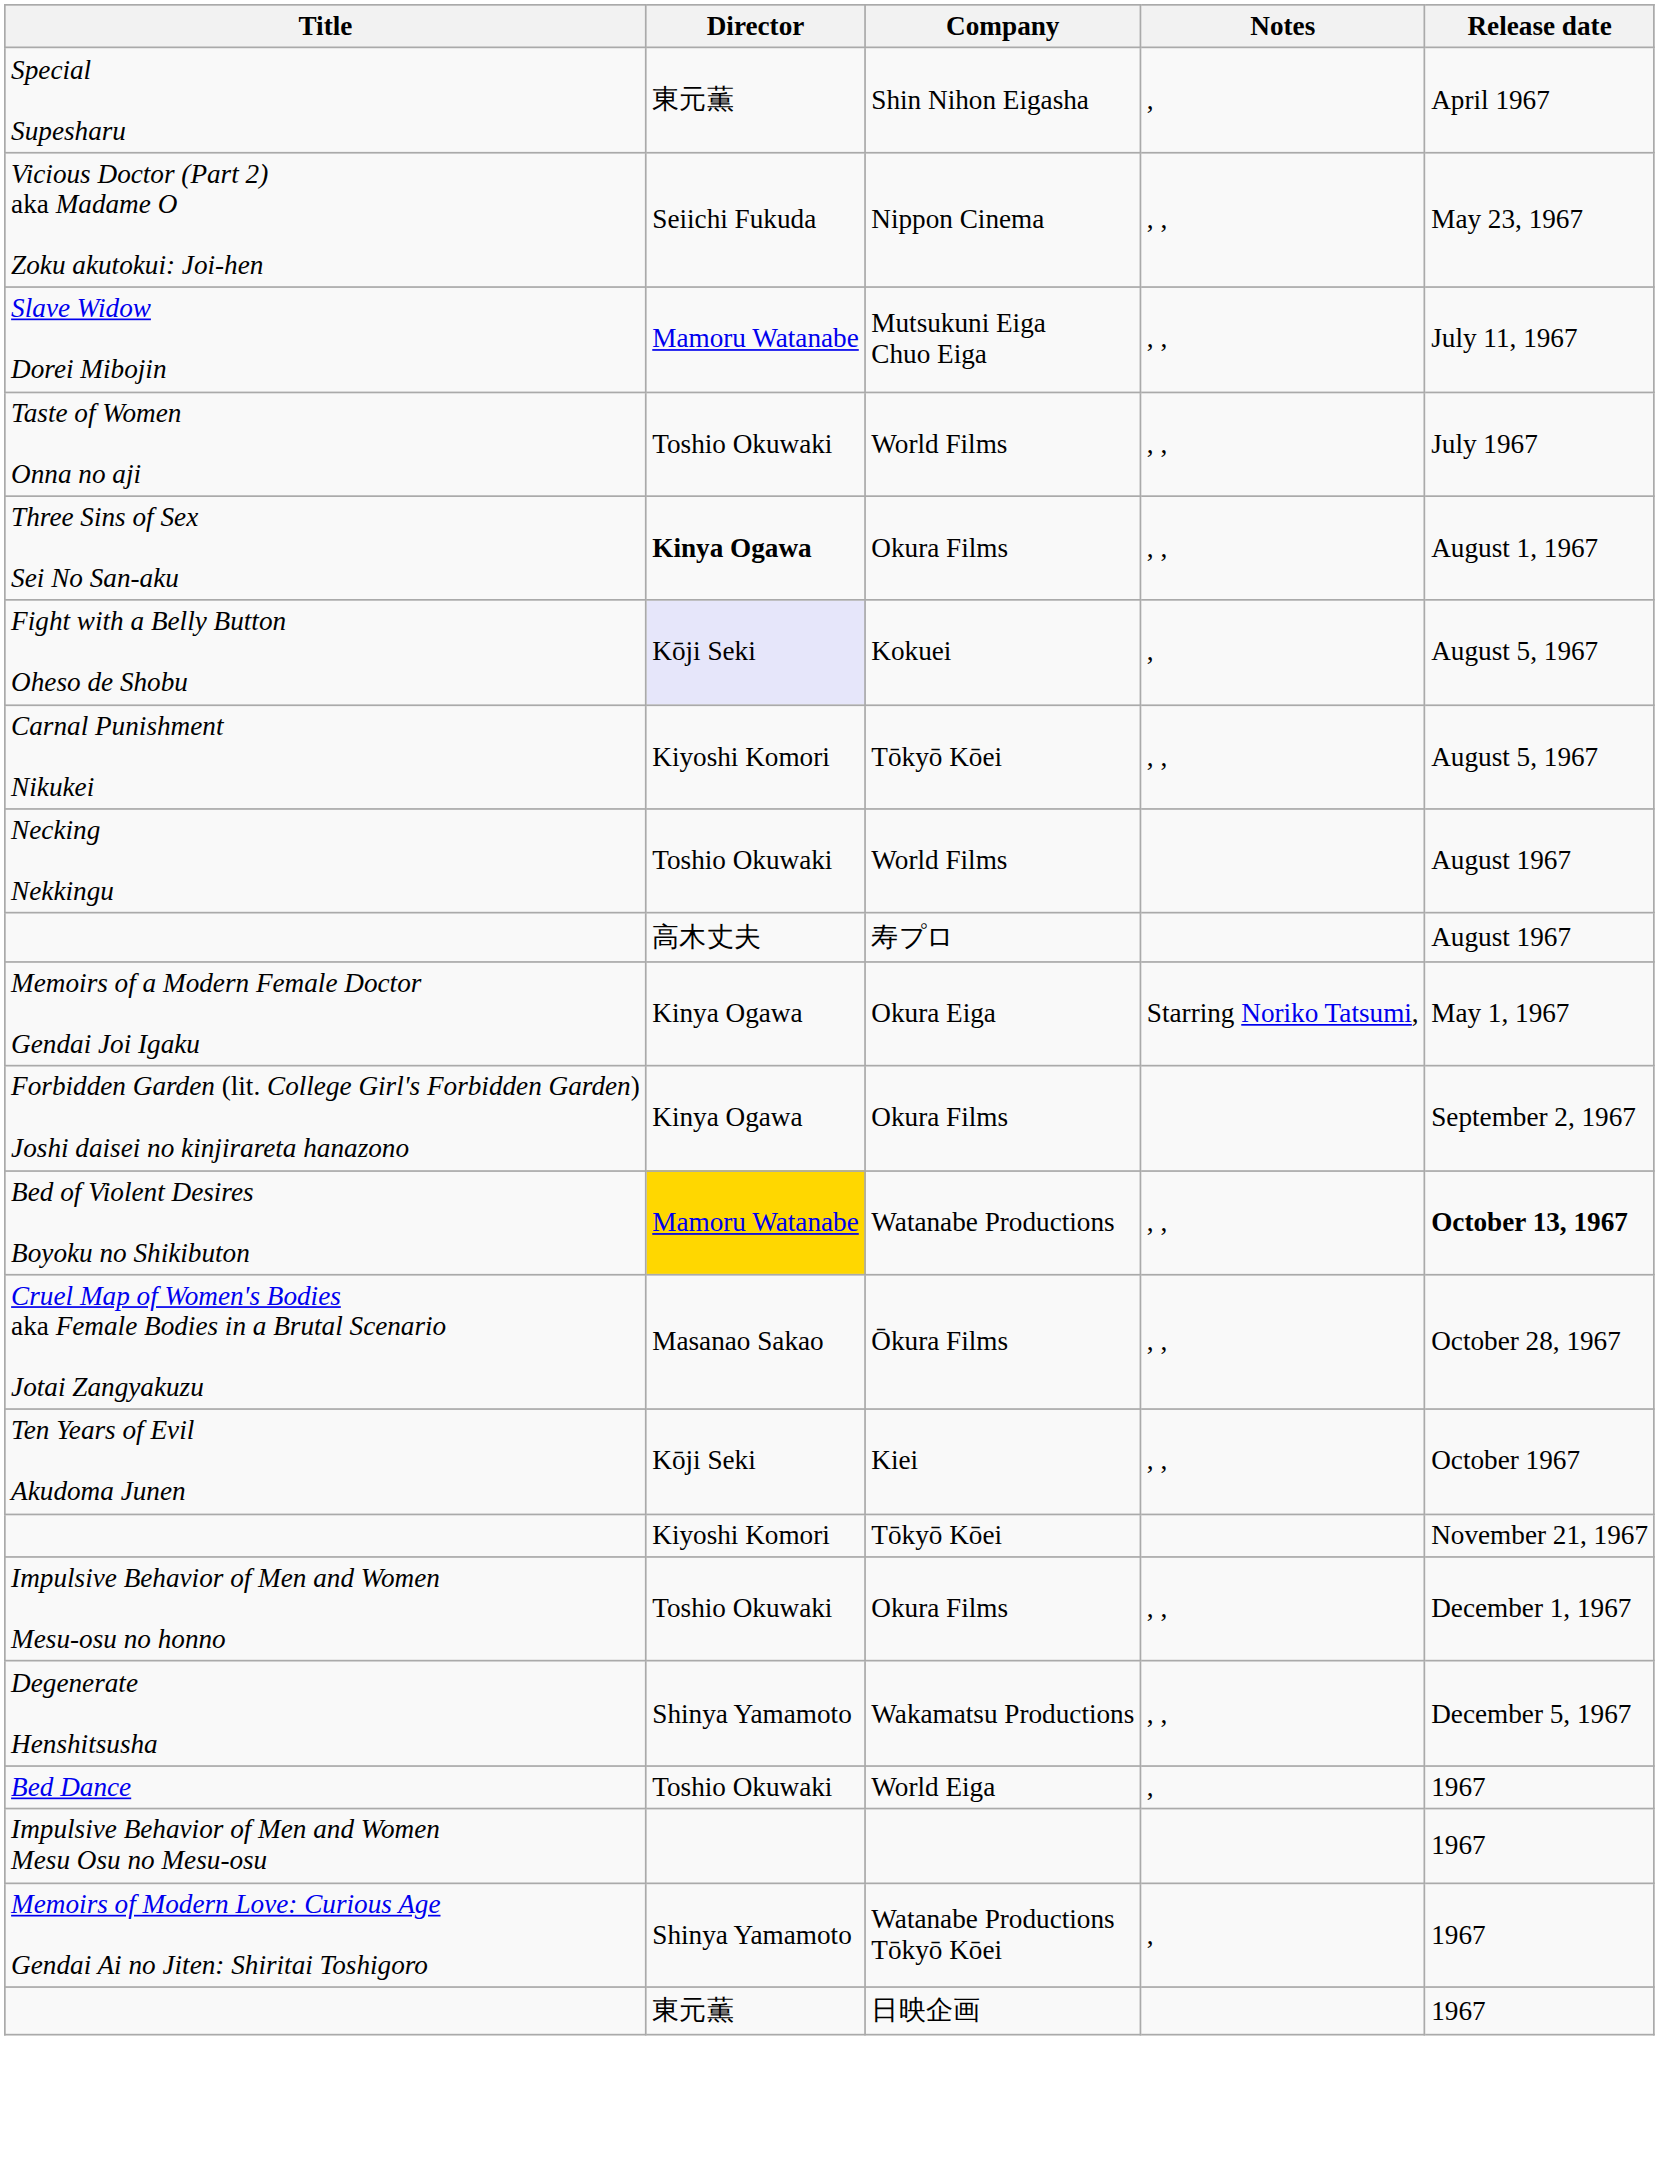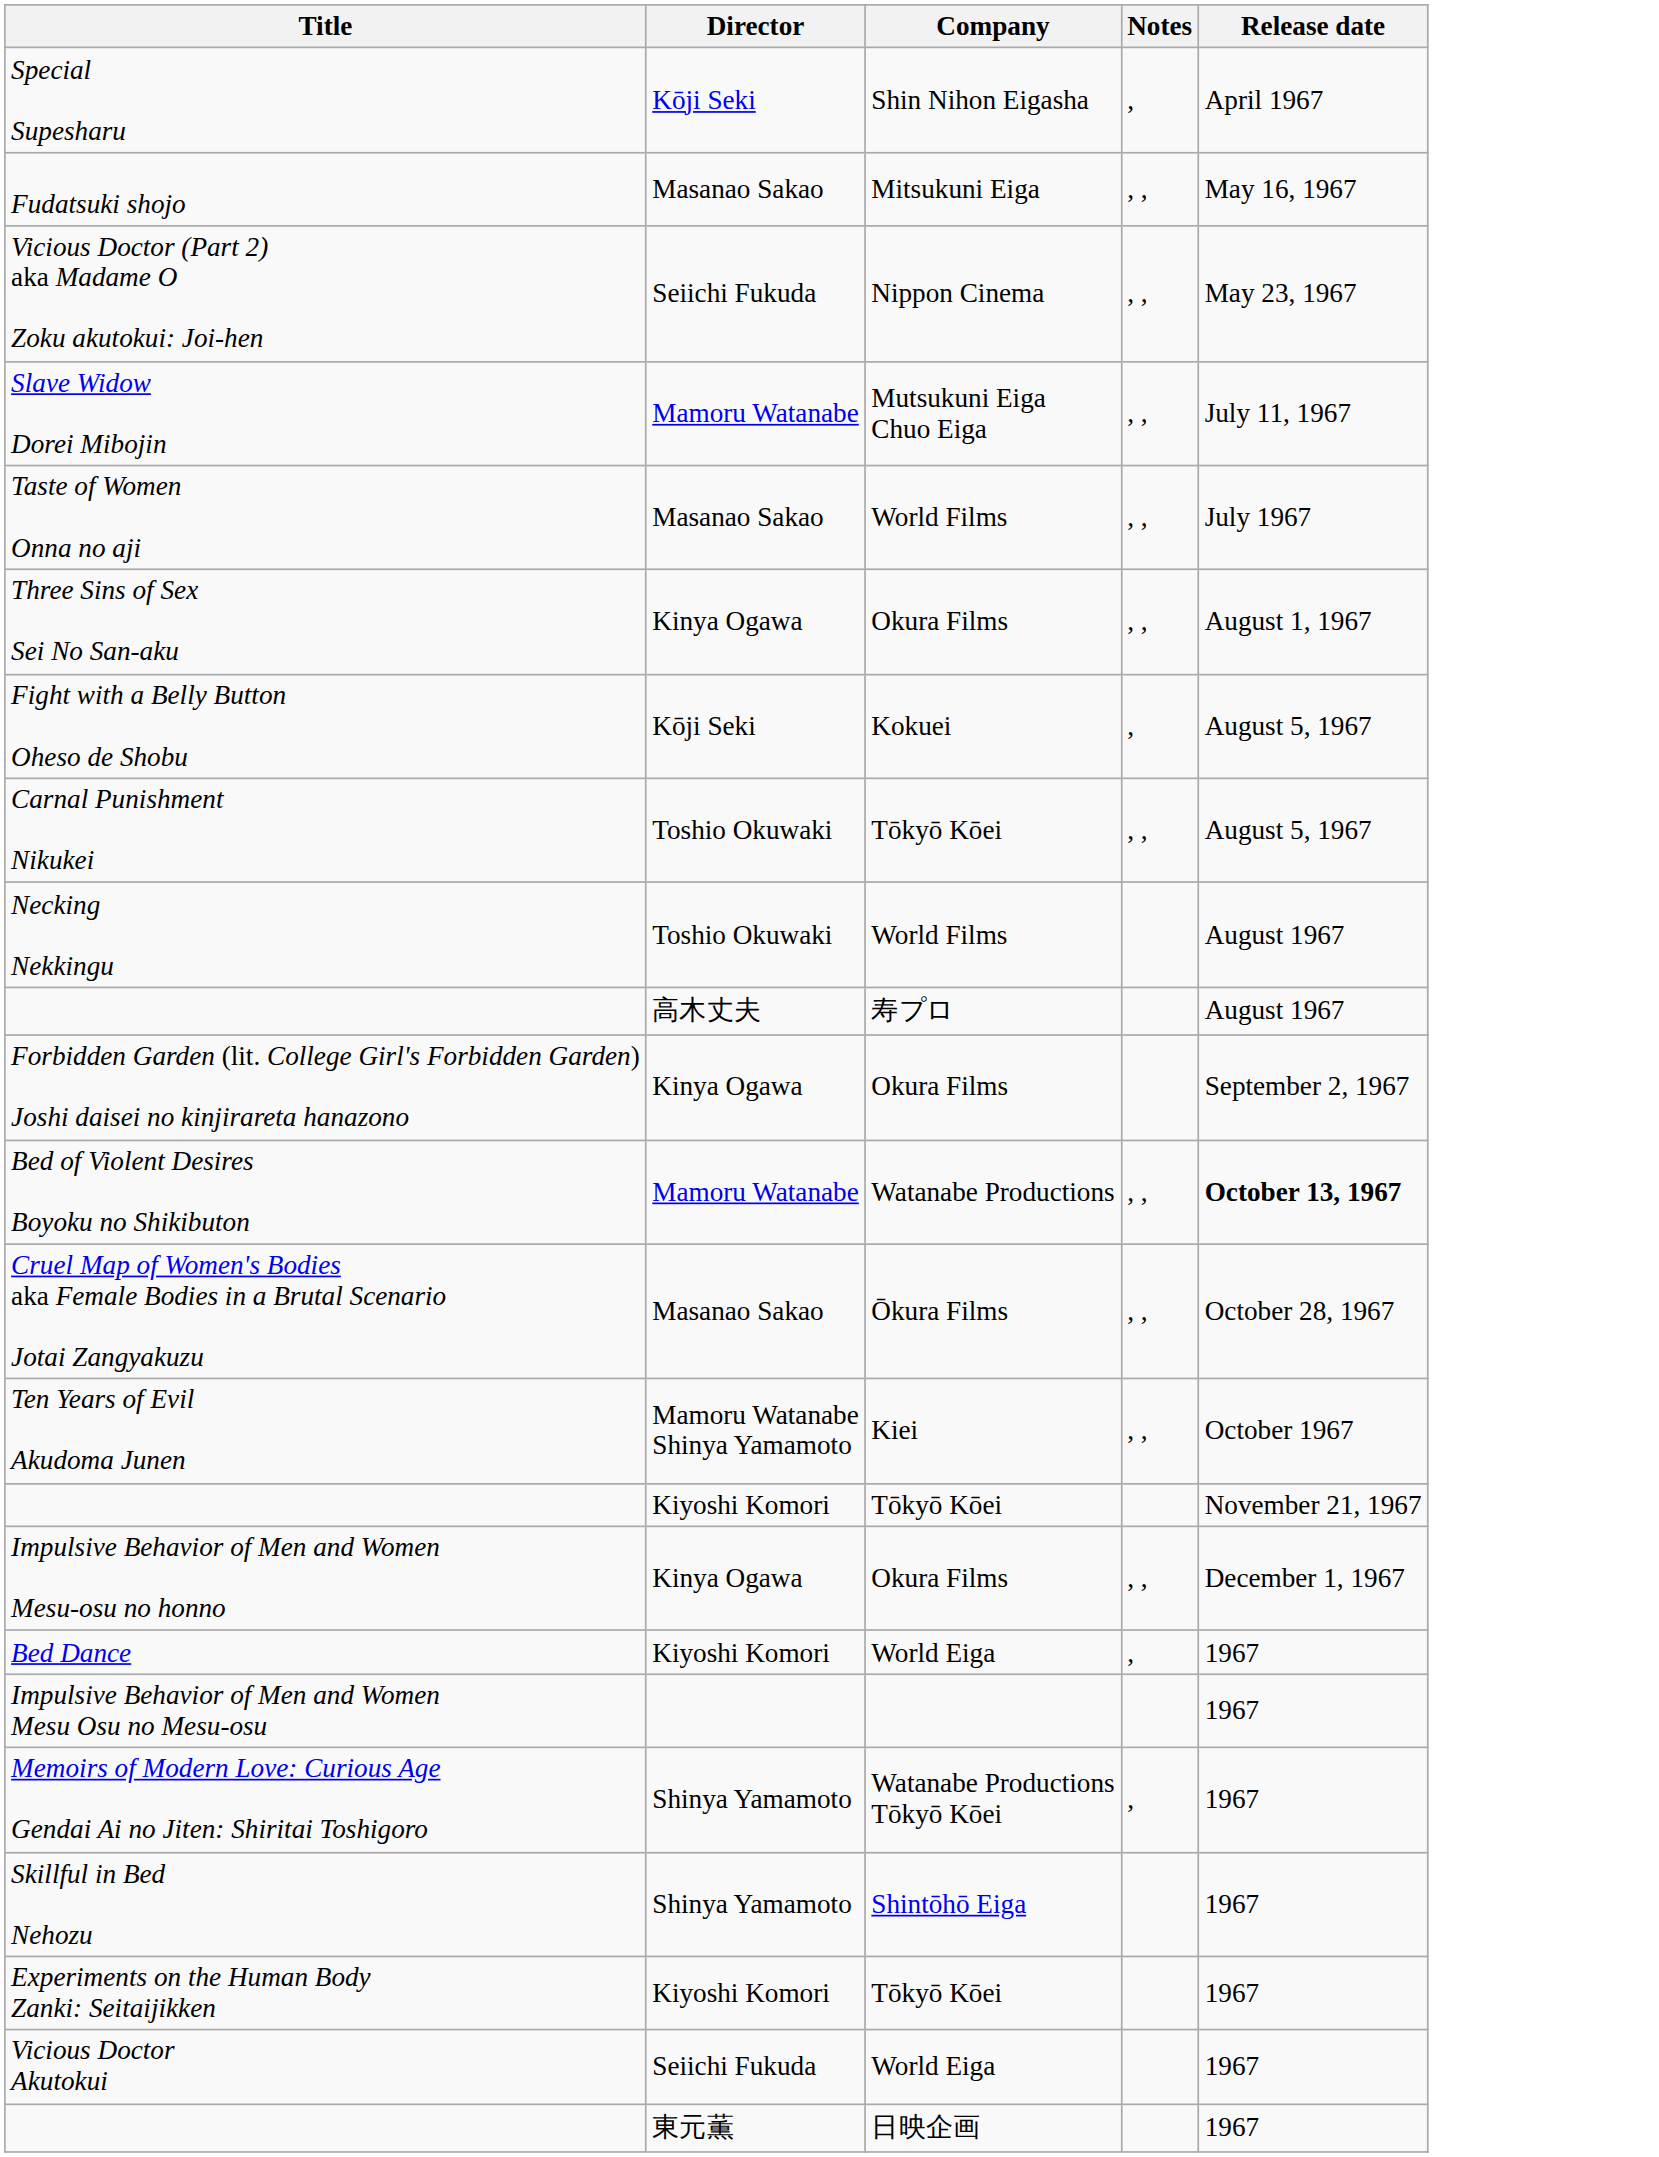Special Supesharu | Director: 東元薫 -> Kōji Seki
+ row: Fudatsuki shojo | Masanao Sakao | Mitsukuni Eiga | , , | May 16, 1967
Taste of Women Onna no aji | Director: Toshio Okuwaki -> Masanao Sakao
Three Sins of Sex Sei No San-aku | Director: bold -> normal
Fight with a Belly Button Oheso de Shobu | Director: lavender background -> no background
Carnal Punishment Nikukei | Director: Kiyoshi Komori -> Toshio Okuwaki
- row: Memoirs of a Modern Female Doctor Gendai Joi Igaku | Kinya Ogawa | Okura Eiga | Starring Noriko Tatsumi, | May 1, 1967
Bed of Violent Desires Boyoku no Shikibuton | Director: gold background -> no background
Ten Years of Evil Akudoma Junen | Director: Kōji Seki -> Mamoru Watanabe Shinya Yamamoto
Impulsive Behavior of Men and Women Mesu-osu no honno | Director: Toshio Okuwaki -> Kinya Ogawa
- row: Degenerate Henshitsusha | Shinya Yamamoto | Wakamatsu Productions | , , | December 5, 1967
Bed Dance | Director: Toshio Okuwaki -> Kiyoshi Komori
+ row: Skillful in Bed Nehozu | Shinya Yamamoto | Shintōhō Eiga | 1967
+ row: Experiments on the Human Body Zanki: Seitaijikken | Kiyoshi Komori | Tōkyō Kōei | 1967
+ row: Vicious Doctor Akutokui | Seiichi Fukuda | World Eiga | 1967
